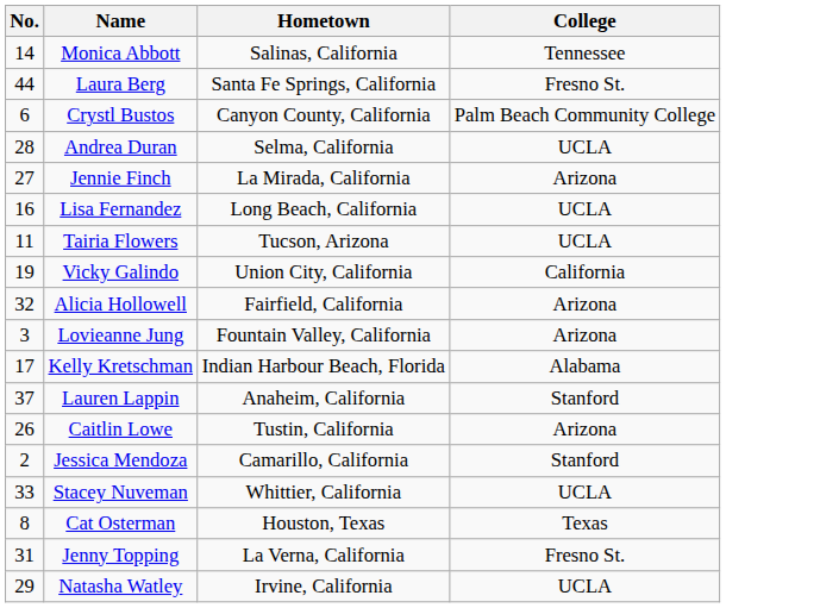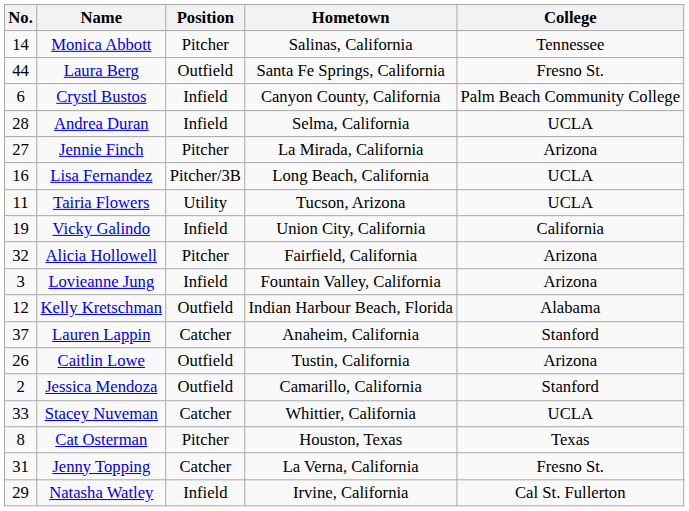+ column: Position | Pitcher | Outfield | Infield | Infield | Pitcher | Pitcher/3B | Utility | Infield | Pitcher | Infield | Outfield | Catcher | Outfield | Outfield | Catcher | Pitcher | Catcher | Infield
Kelly Kretschman | No.: 17 -> 12
Natasha Watley | College: UCLA -> Cal St. Fullerton
